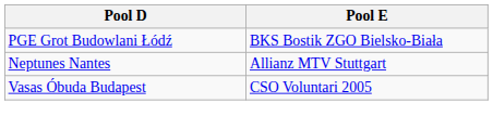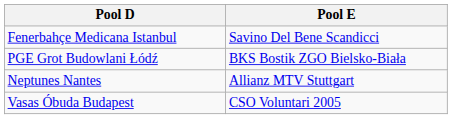+ row: Fenerbahçe Medicana Istanbul | Savino Del Bene Scandicci
